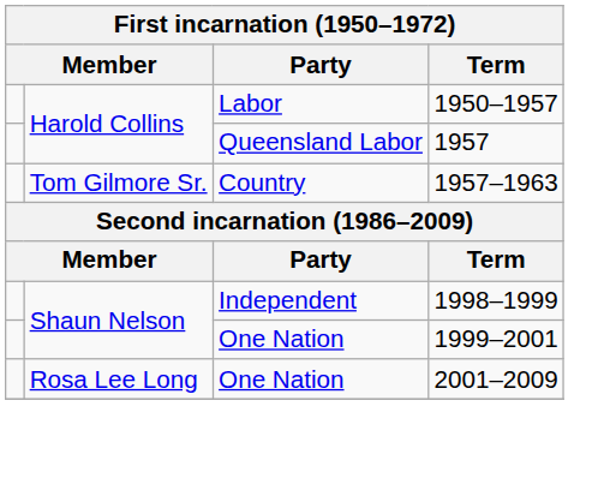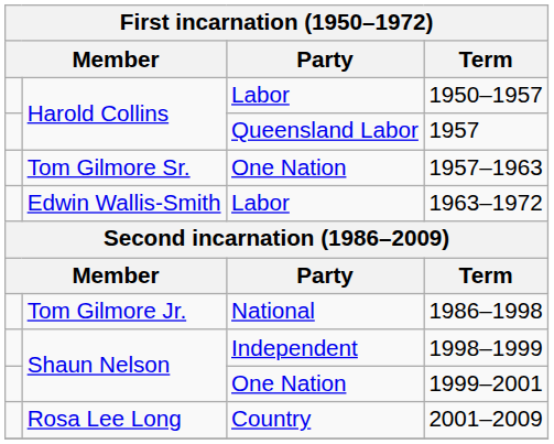1957–1963 | Party: Country -> One Nation
+ row: Edwin Wallis-Smith | Labor | 1963–1972
+ row: Tom Gilmore Jr. | National | 1986–1998
2001–2009 | Party: One Nation -> Country
